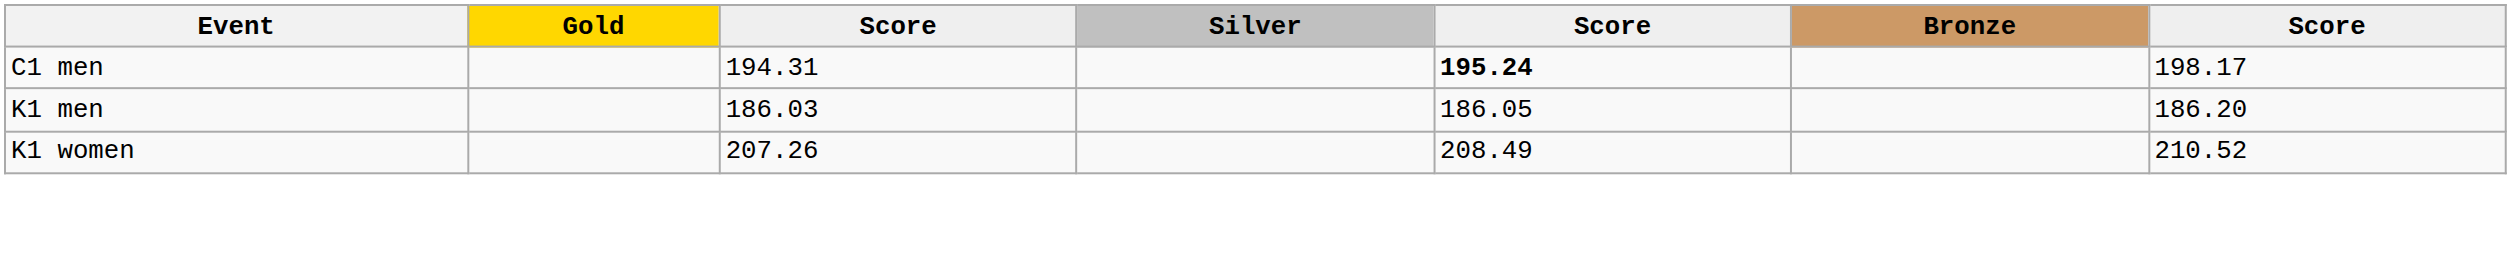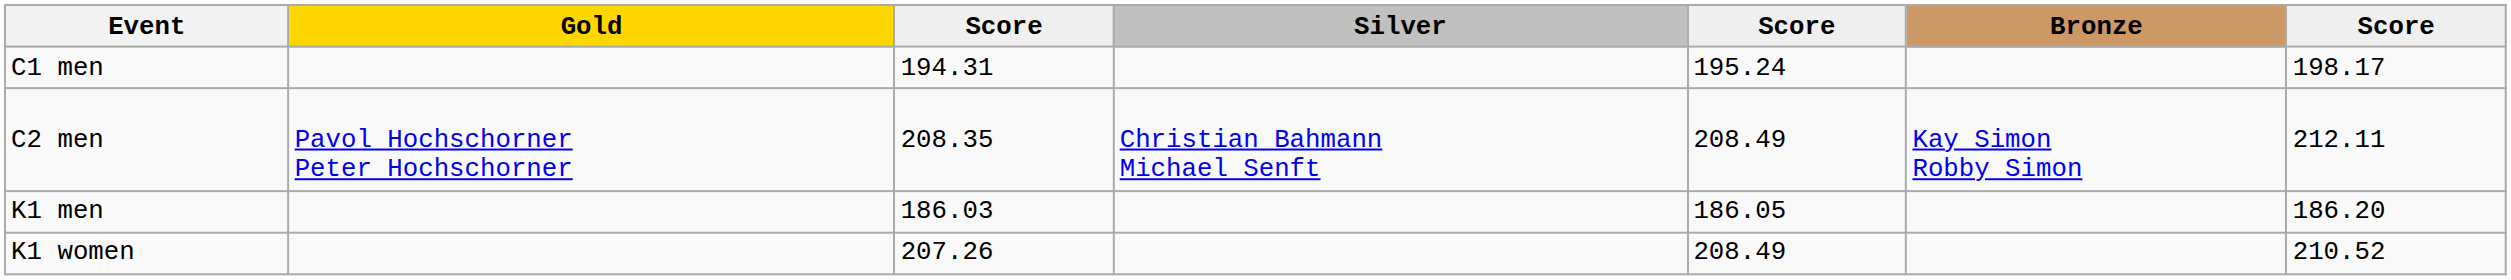C1 men | column 5: bold -> normal
+ row: C2 men | Pavol Hochschorner Peter Hochschorner | 208.35 | Christian Bahmann Michael Senft | 208.49 | Kay Simon Robby Simon | 212.11
